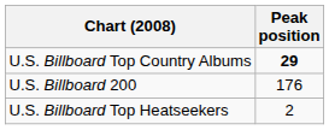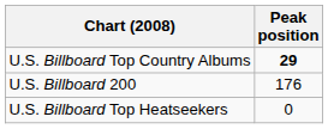U.S. Billboard Top Heatseekers | Peak position: 2 -> 0
